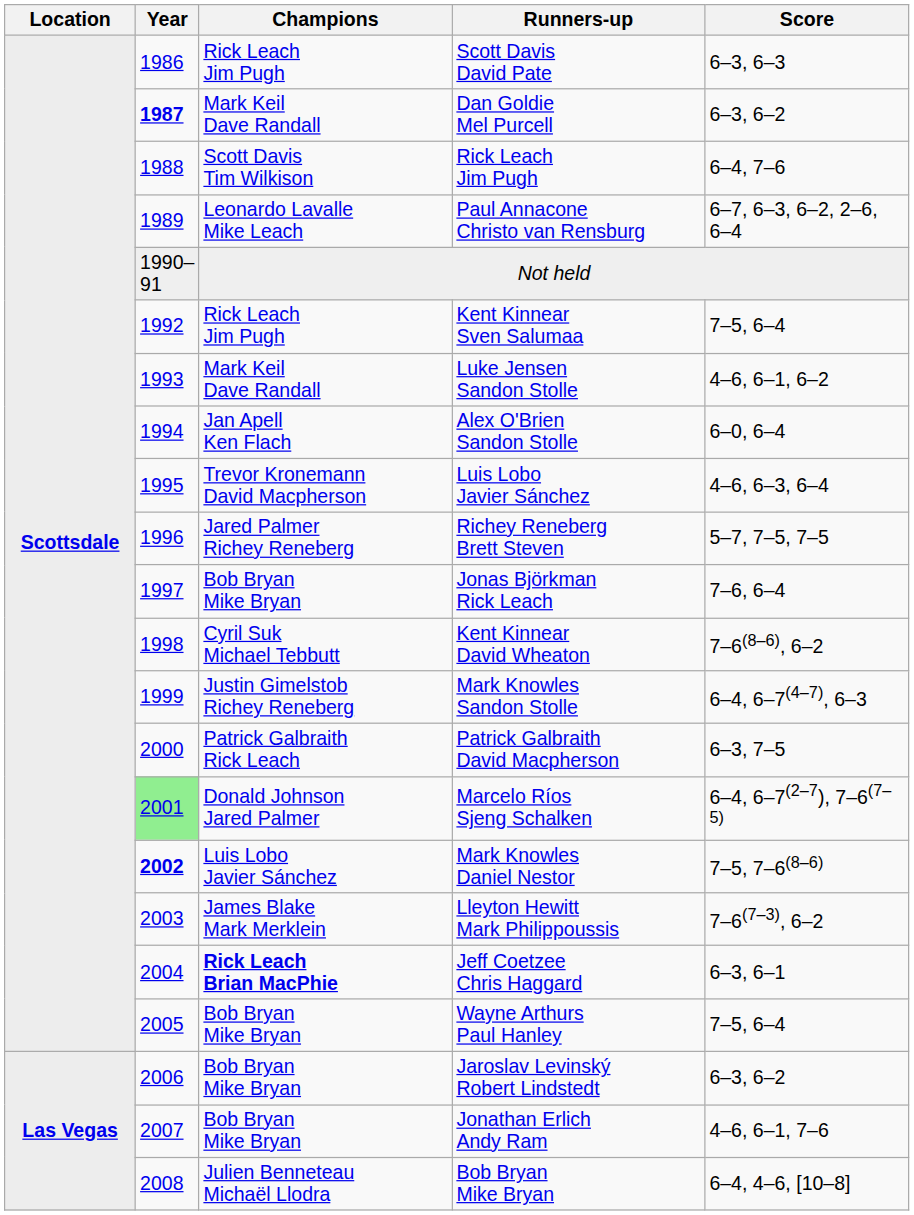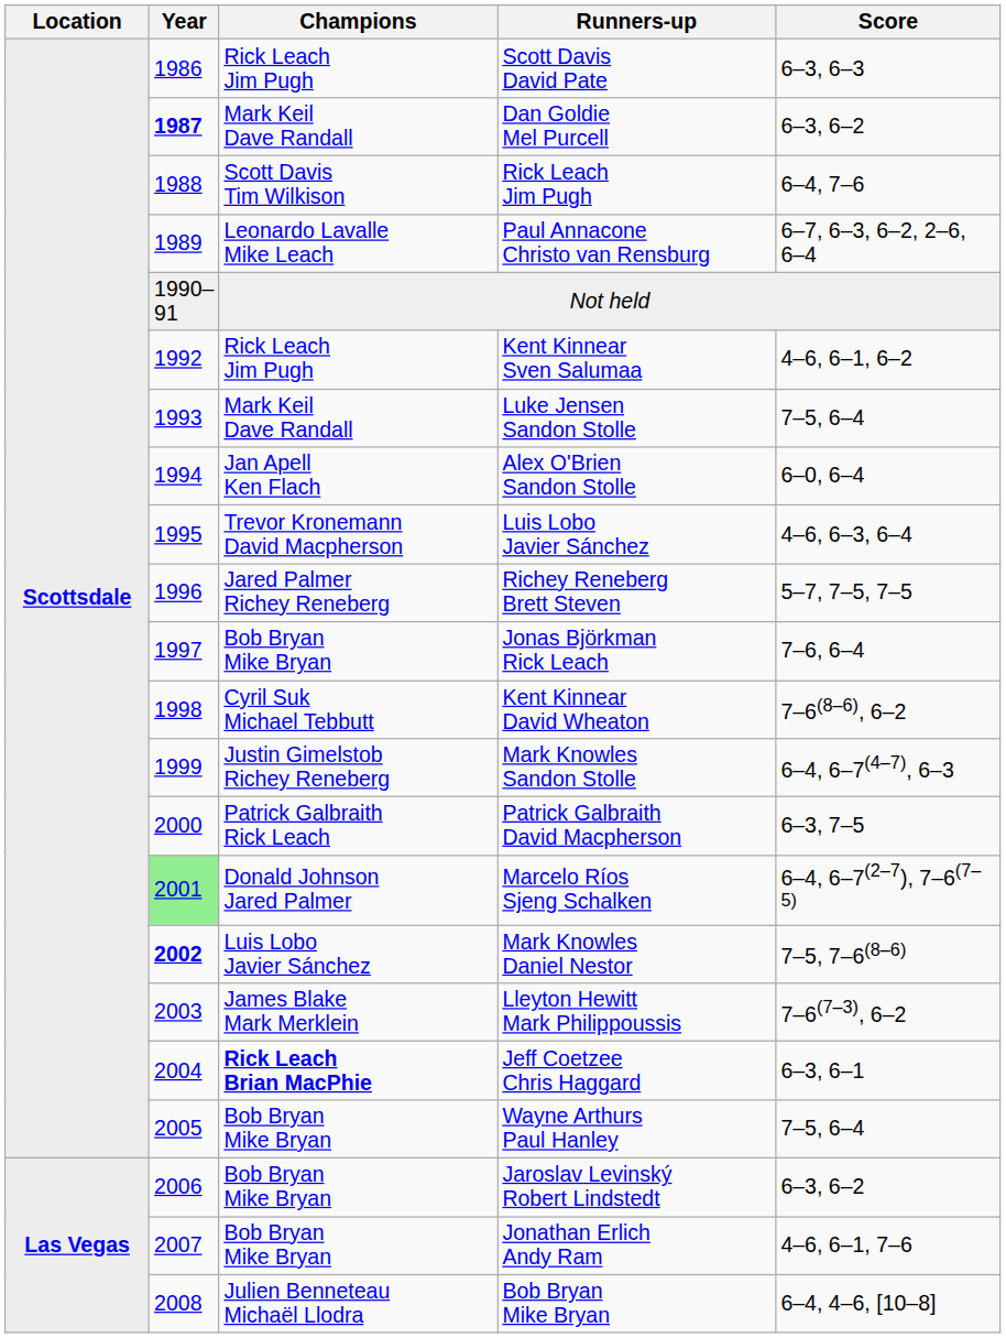Kent Kinnear Sven Salumaa | Score: 7–5, 6–4 -> 4–6, 6–1, 6–2
Luke Jensen Sandon Stolle | Score: 4–6, 6–1, 6–2 -> 7–5, 6–4
